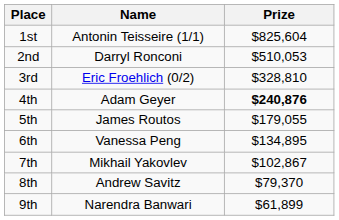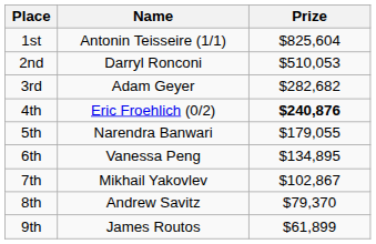3rd | Name: Eric Froehlich (0/2) -> Adam Geyer
3rd | Prize: $328,810 -> $282,682
4th | Name: Adam Geyer -> Eric Froehlich (0/2)
5th | Name: James Routos -> Narendra Banwari
9th | Name: Narendra Banwari -> James Routos
